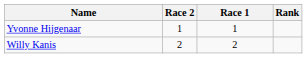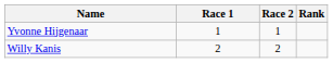columns swapped: Race 1 <-> Race 2
